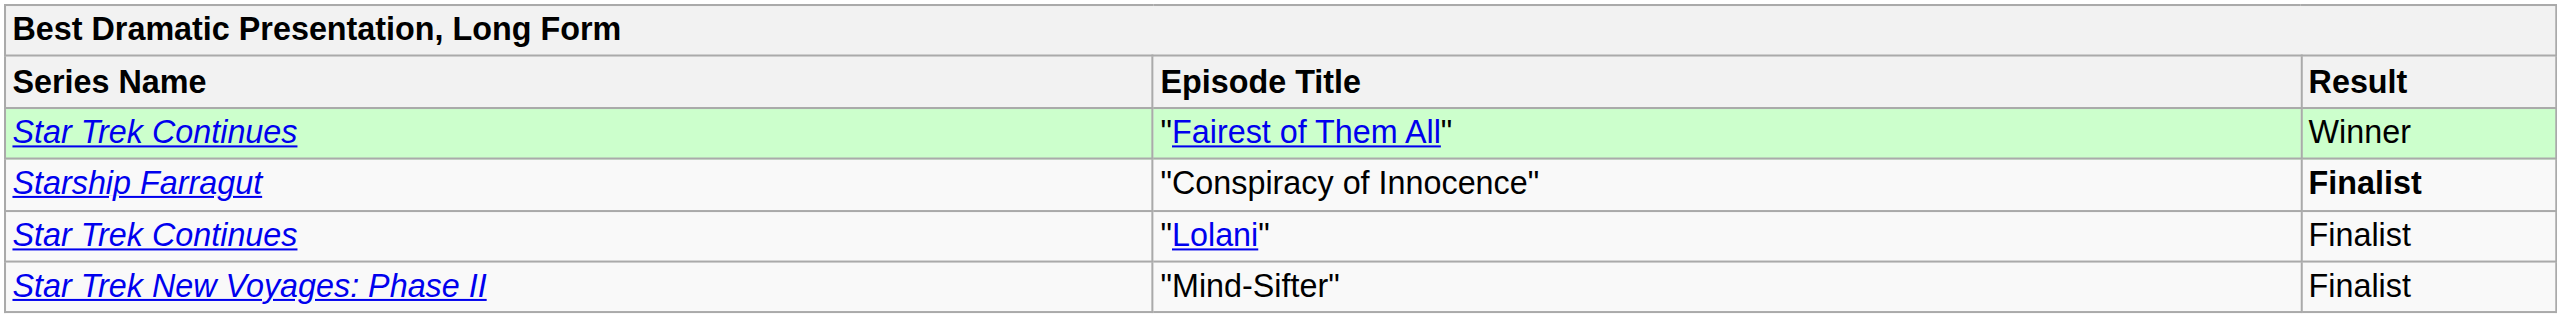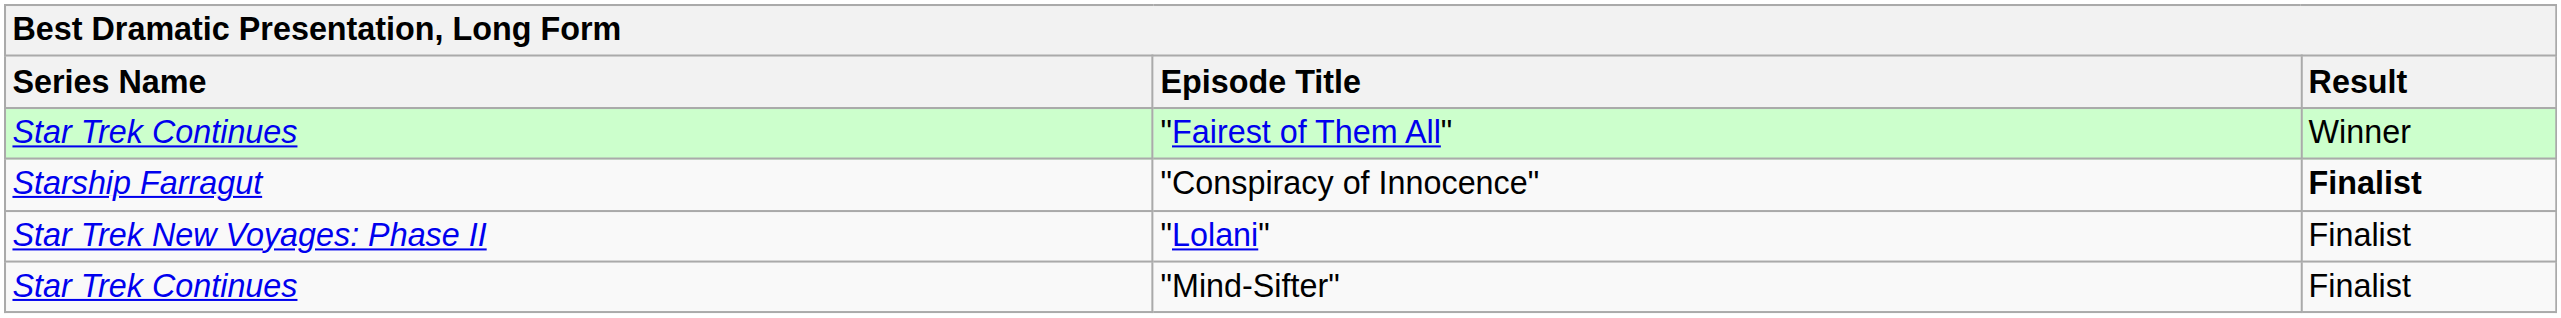"Lolani" | Series Name: Star Trek Continues -> Star Trek New Voyages: Phase II
"Mind-Sifter" | Series Name: Star Trek New Voyages: Phase II -> Star Trek Continues
